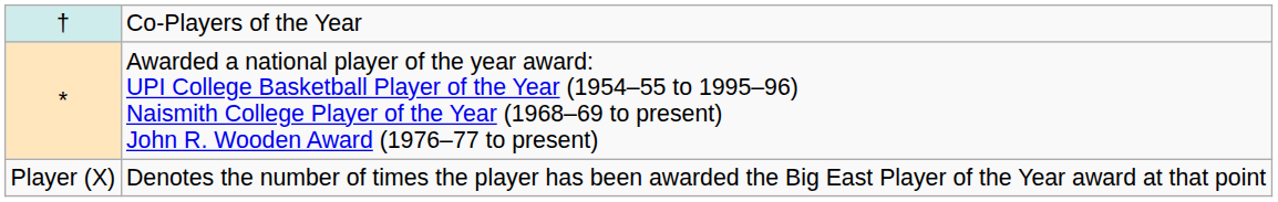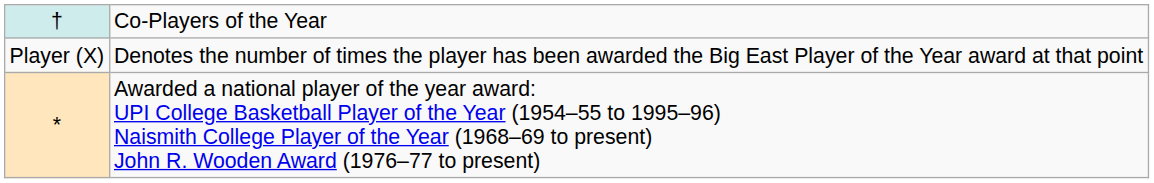rows swapped: * <-> Player (X)
